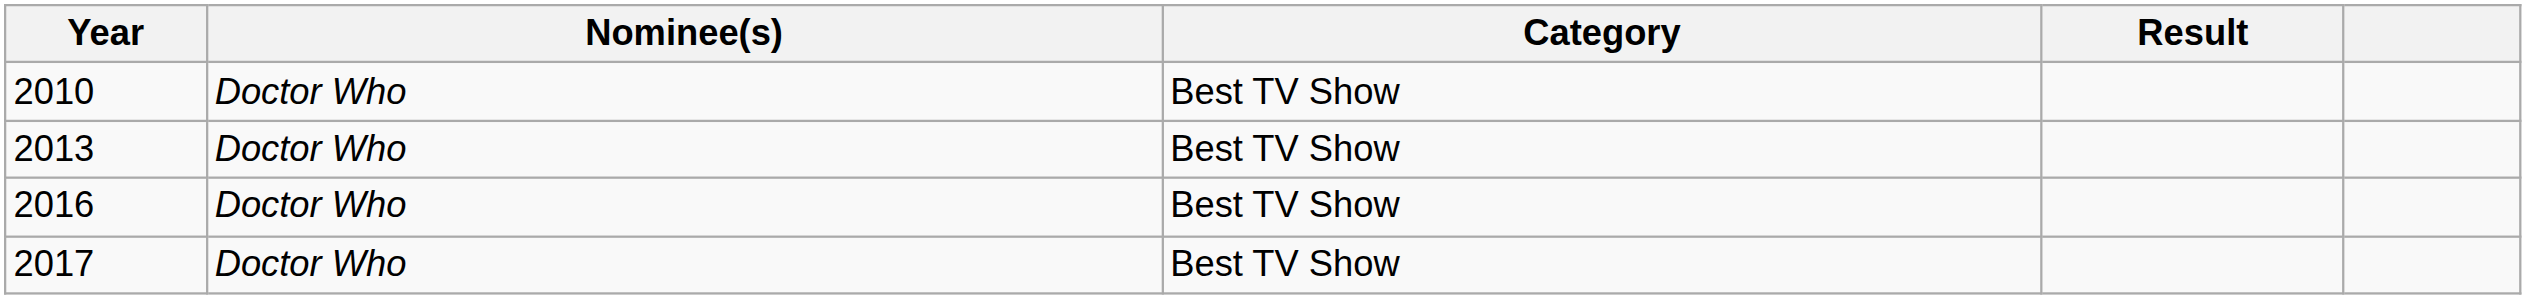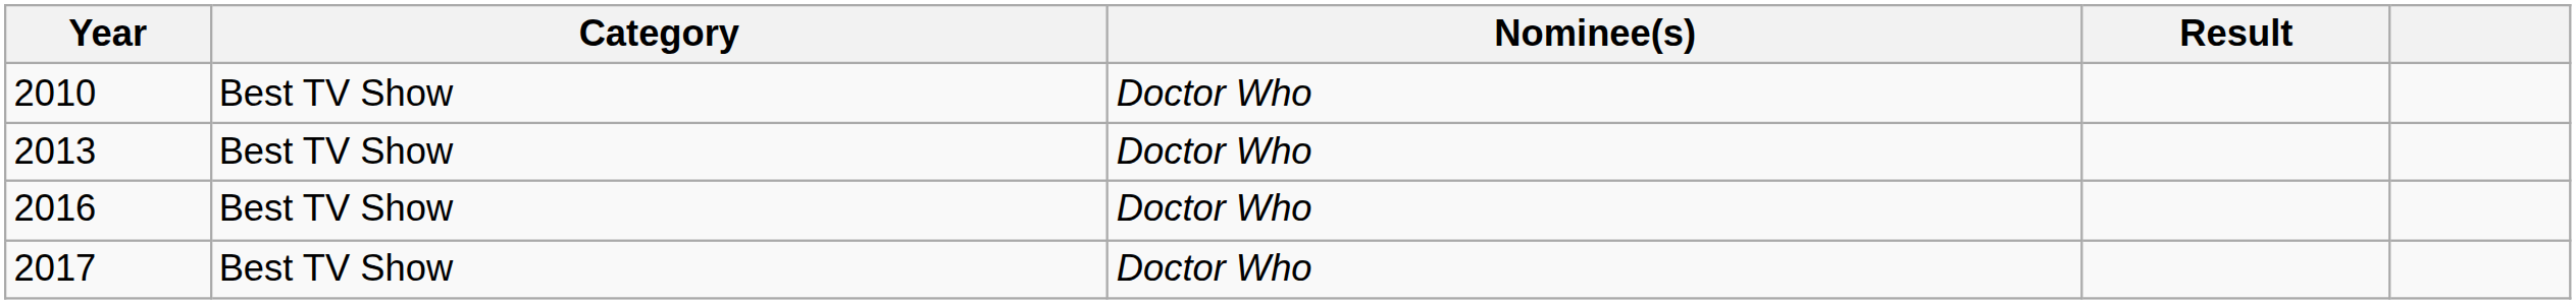columns swapped: Category <-> Nominee(s)
